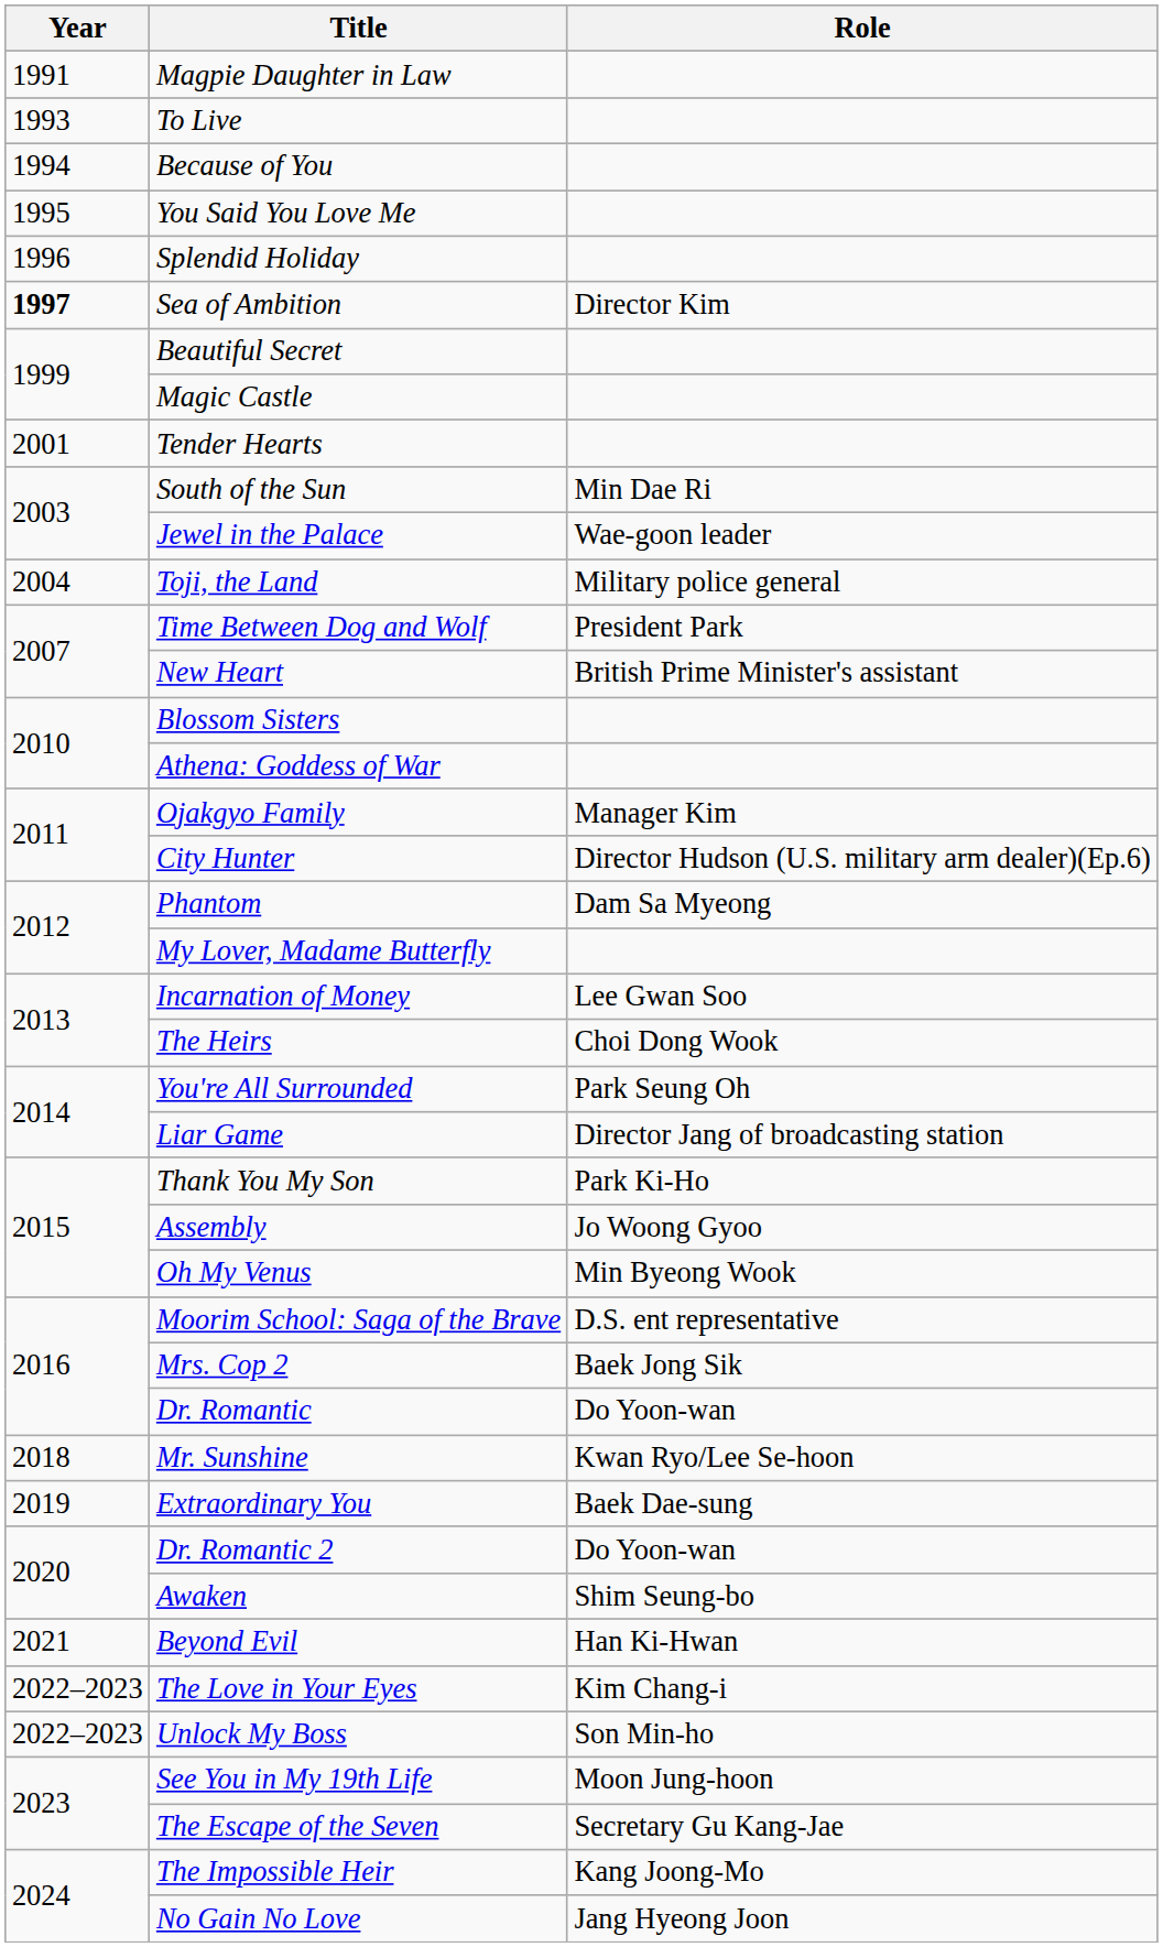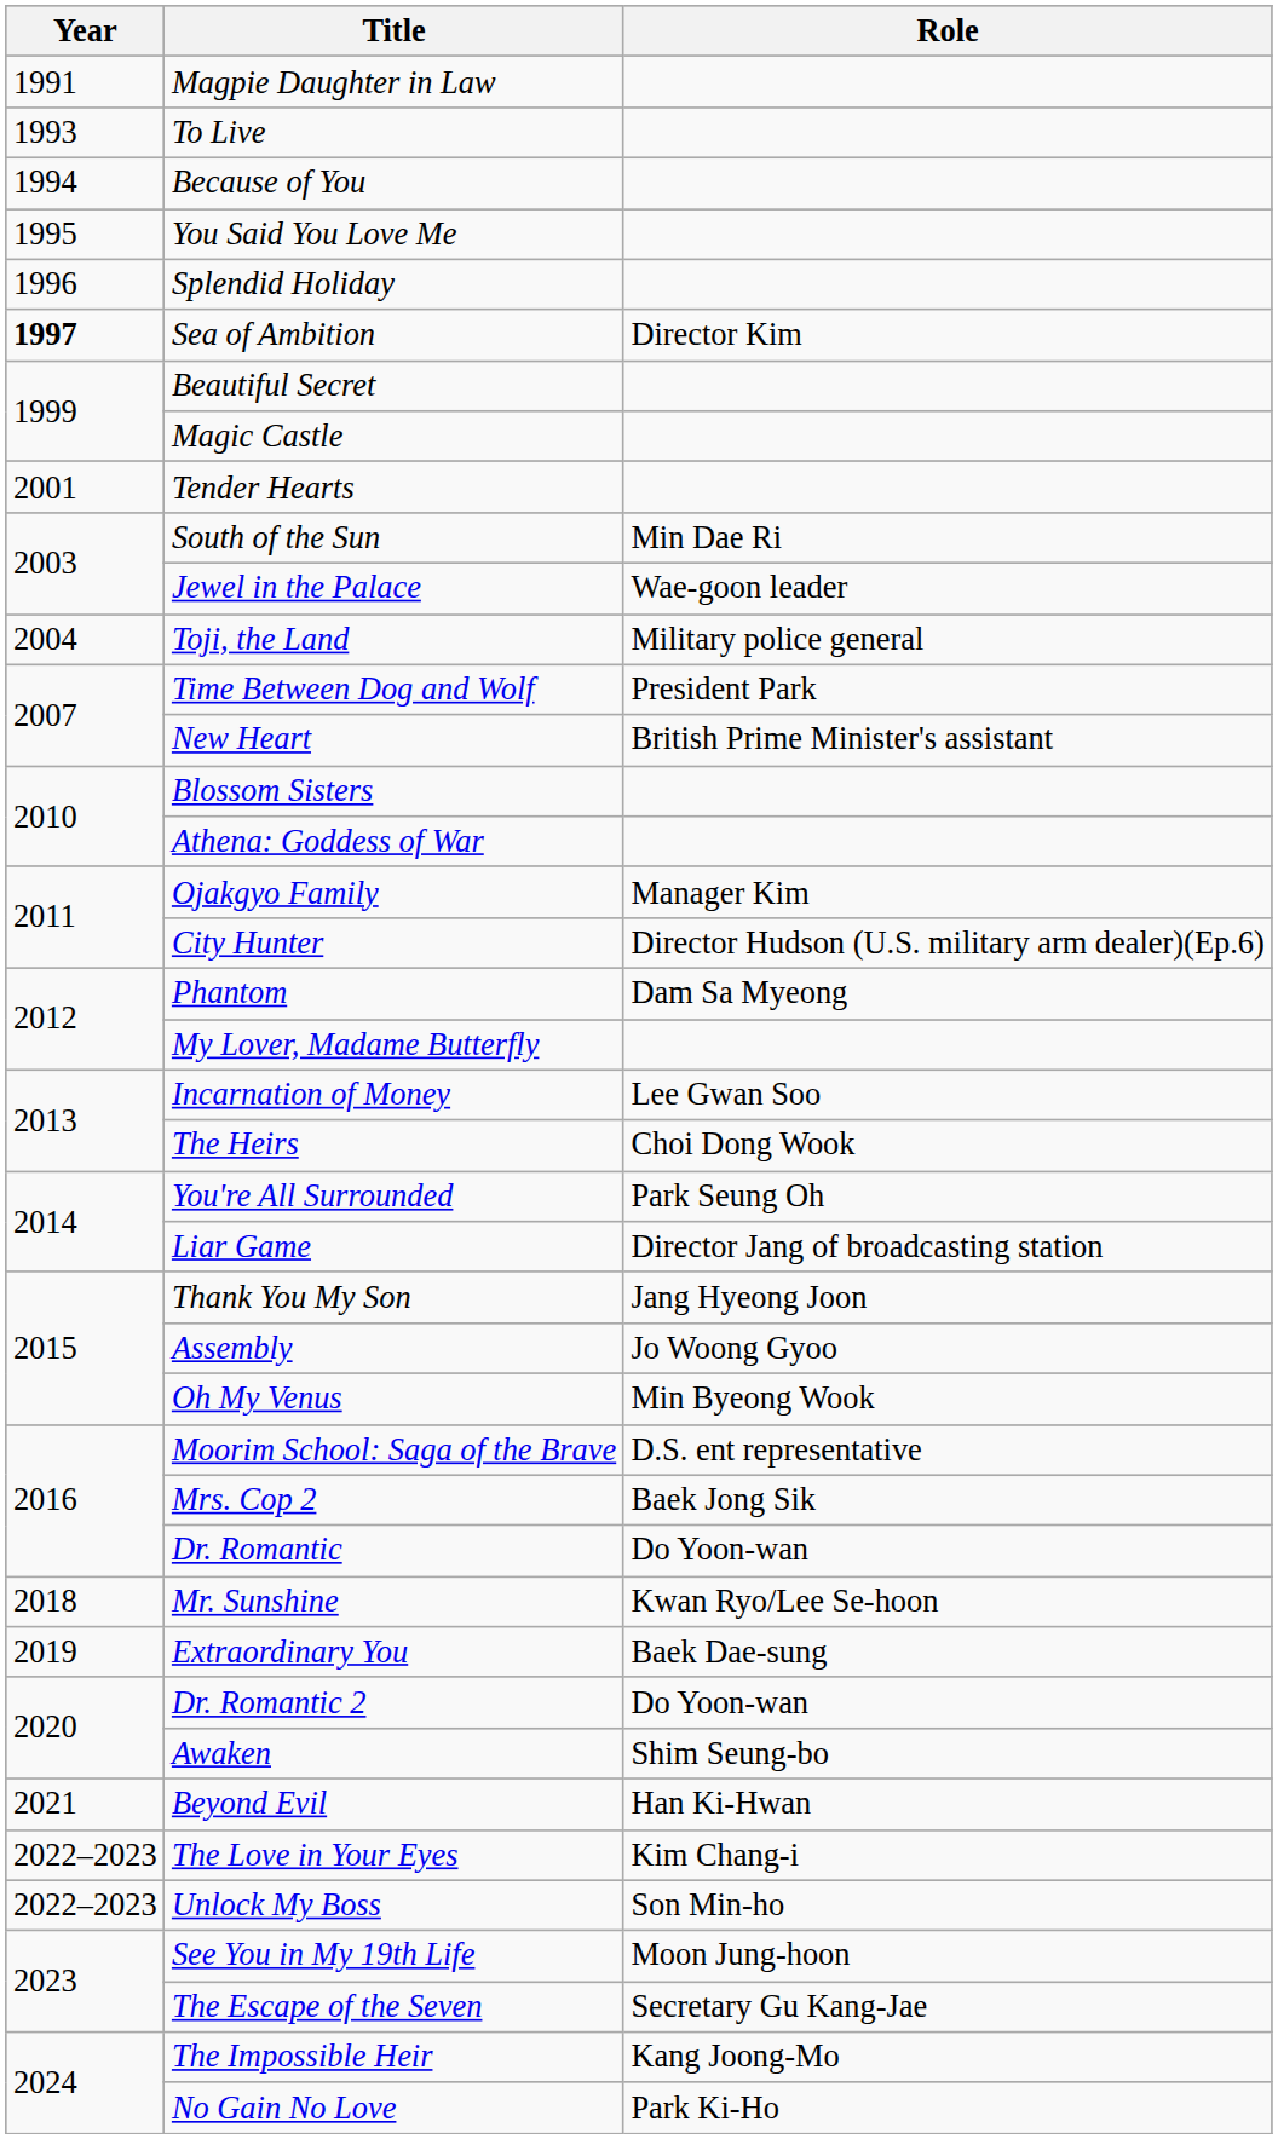Thank You My Son | Role: Park Ki-Ho -> Jang Hyeong Joon
No Gain No Love | Role: Jang Hyeong Joon -> Park Ki-Ho
